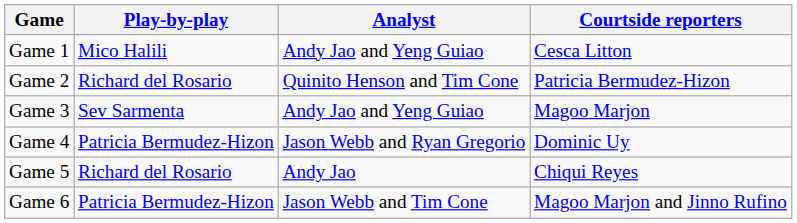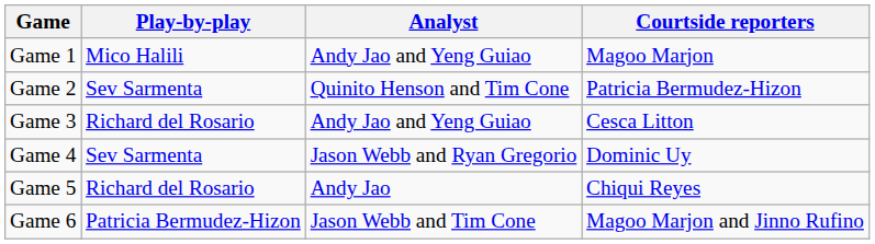Game 1 | Courtside reporters: Cesca Litton -> Magoo Marjon
Game 2 | Play-by-play: Richard del Rosario -> Sev Sarmenta
Game 3 | Play-by-play: Sev Sarmenta -> Richard del Rosario
Game 3 | Courtside reporters: Magoo Marjon -> Cesca Litton
Game 4 | Play-by-play: Patricia Bermudez-Hizon -> Sev Sarmenta
